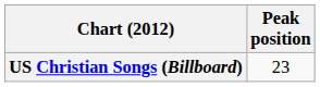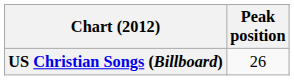US Christian Songs (Billboard) | Peak position: 23 -> 26
